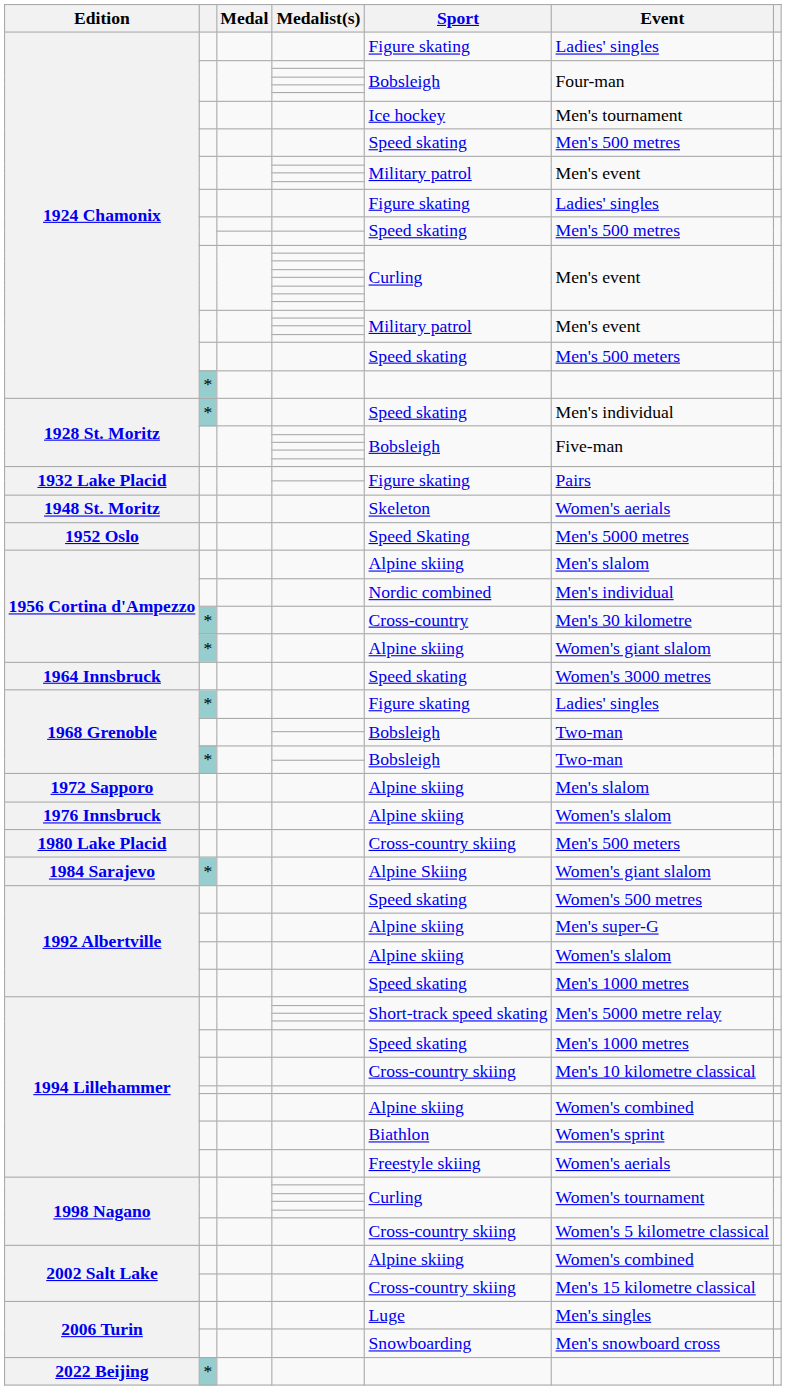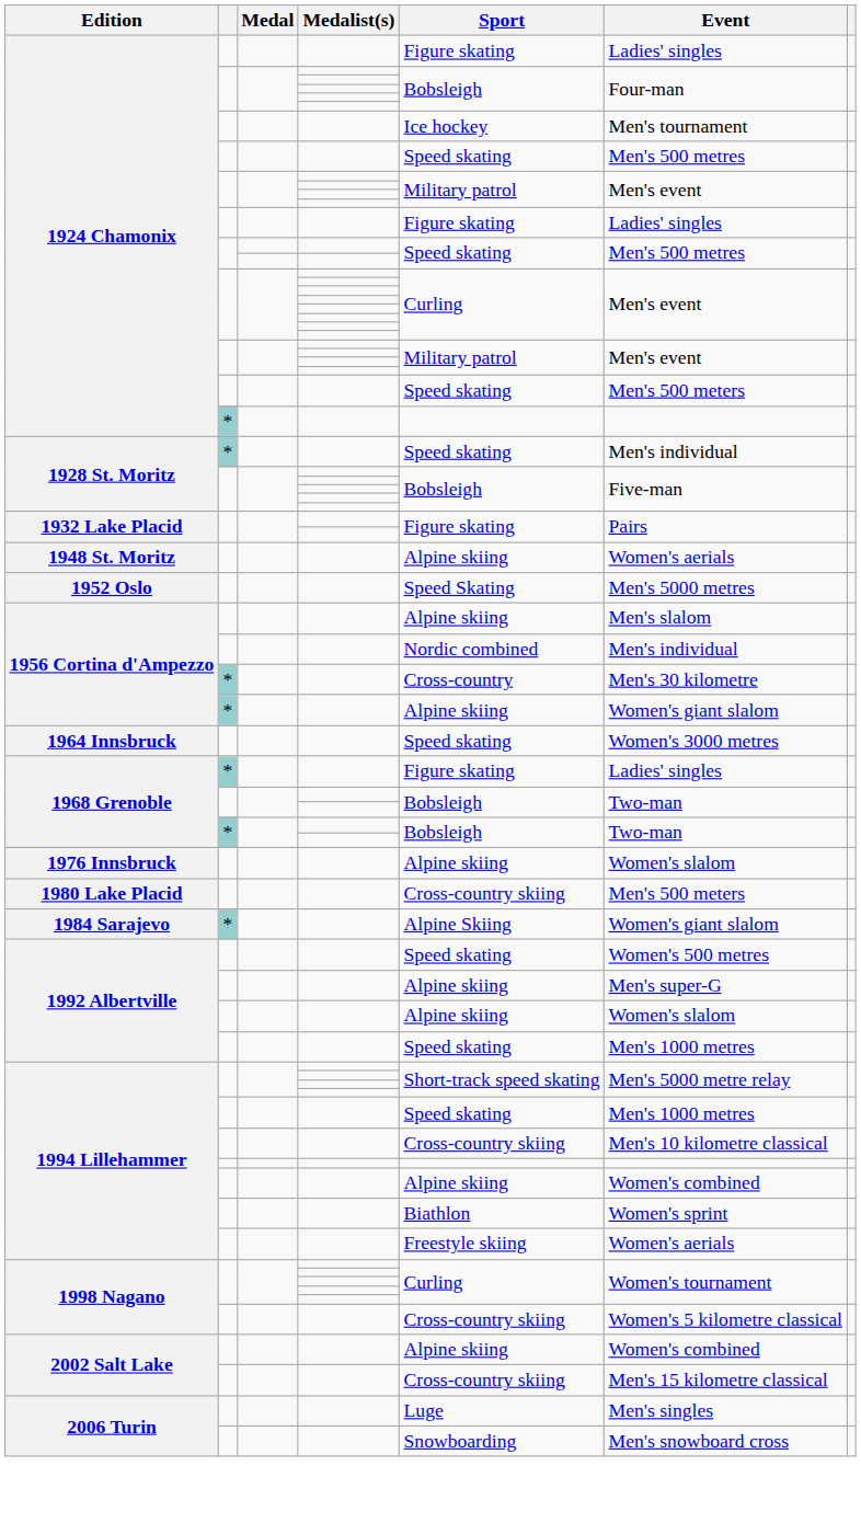1948 St. Moritz | Sport: Skeleton -> Alpine skiing
- row: 1972 Sapporo | Alpine skiing | Men's slalom
- row: 2022 Beijing | *
